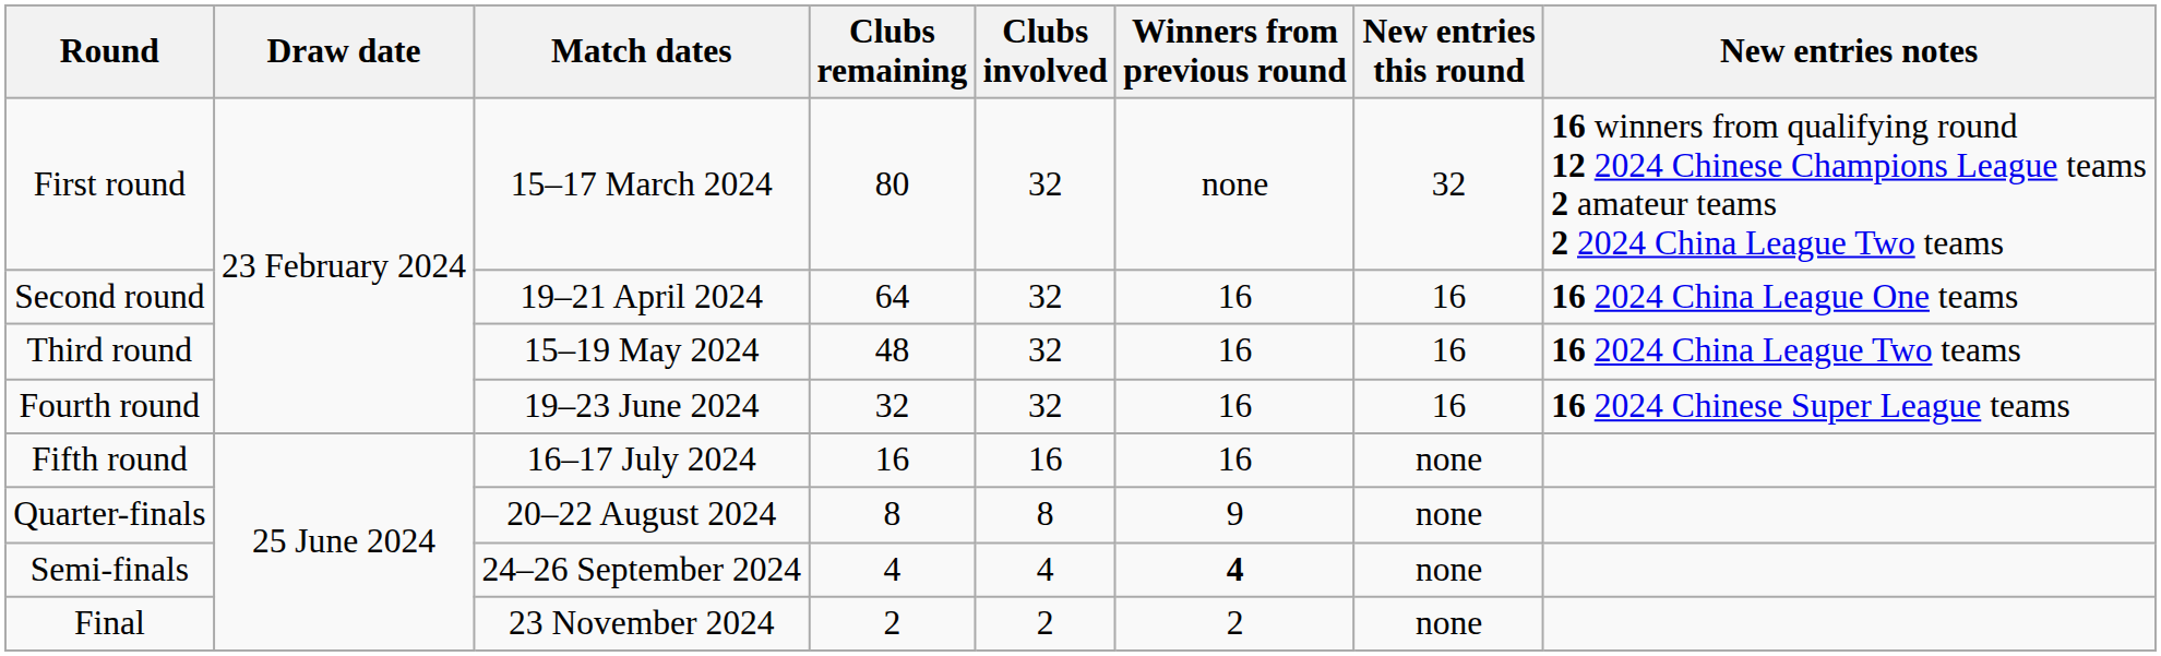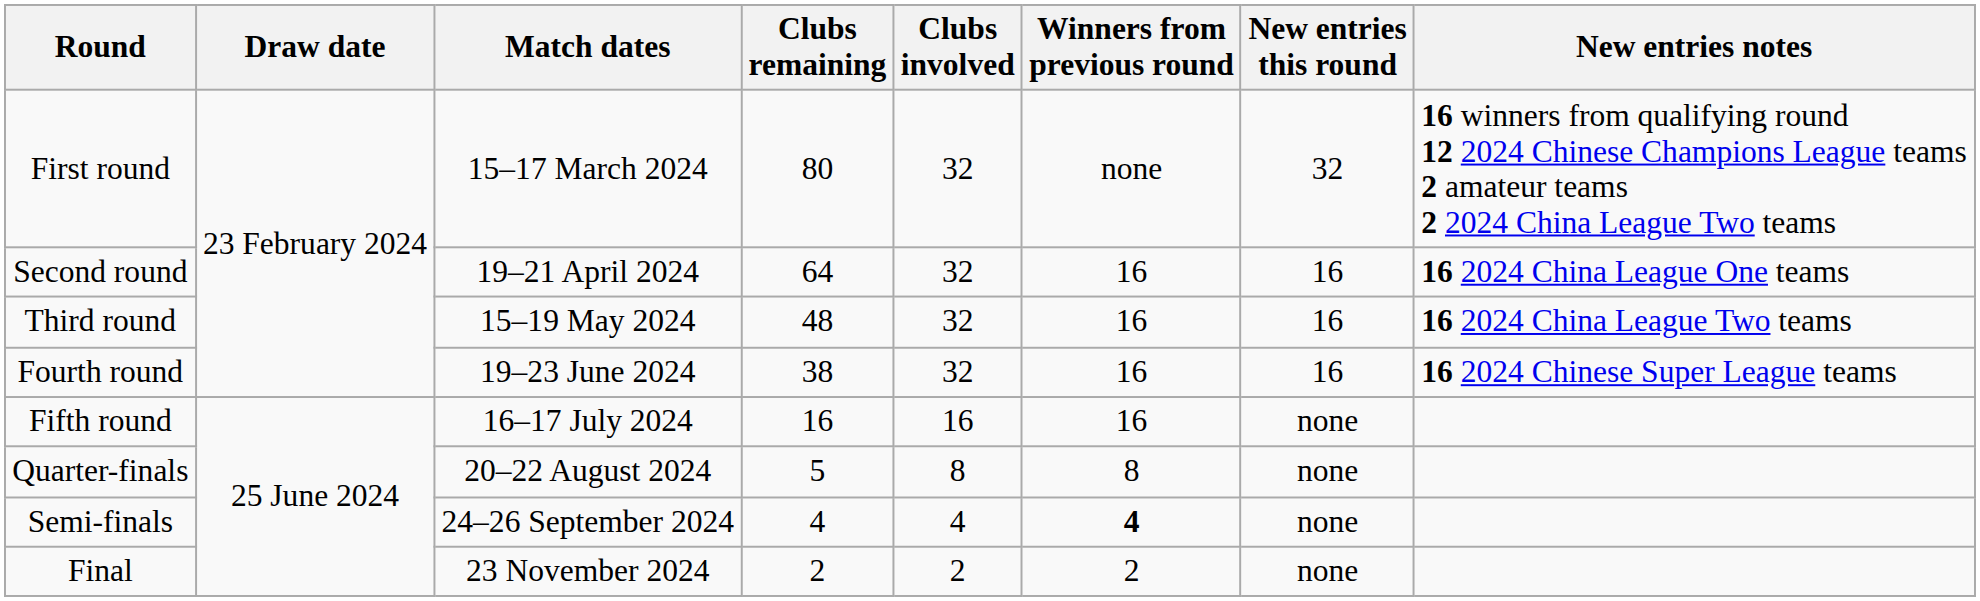Fourth round | Clubs remaining: 32 -> 38
Quarter-finals | Clubs remaining: 8 -> 5
Quarter-finals | Winners from previous round: 9 -> 8
